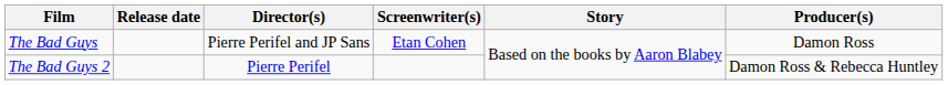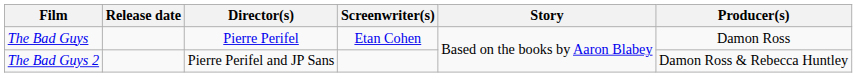The Bad Guys | Director(s): Pierre Perifel and JP Sans -> Pierre Perifel
The Bad Guys 2 | Director(s): Pierre Perifel -> Pierre Perifel and JP Sans
